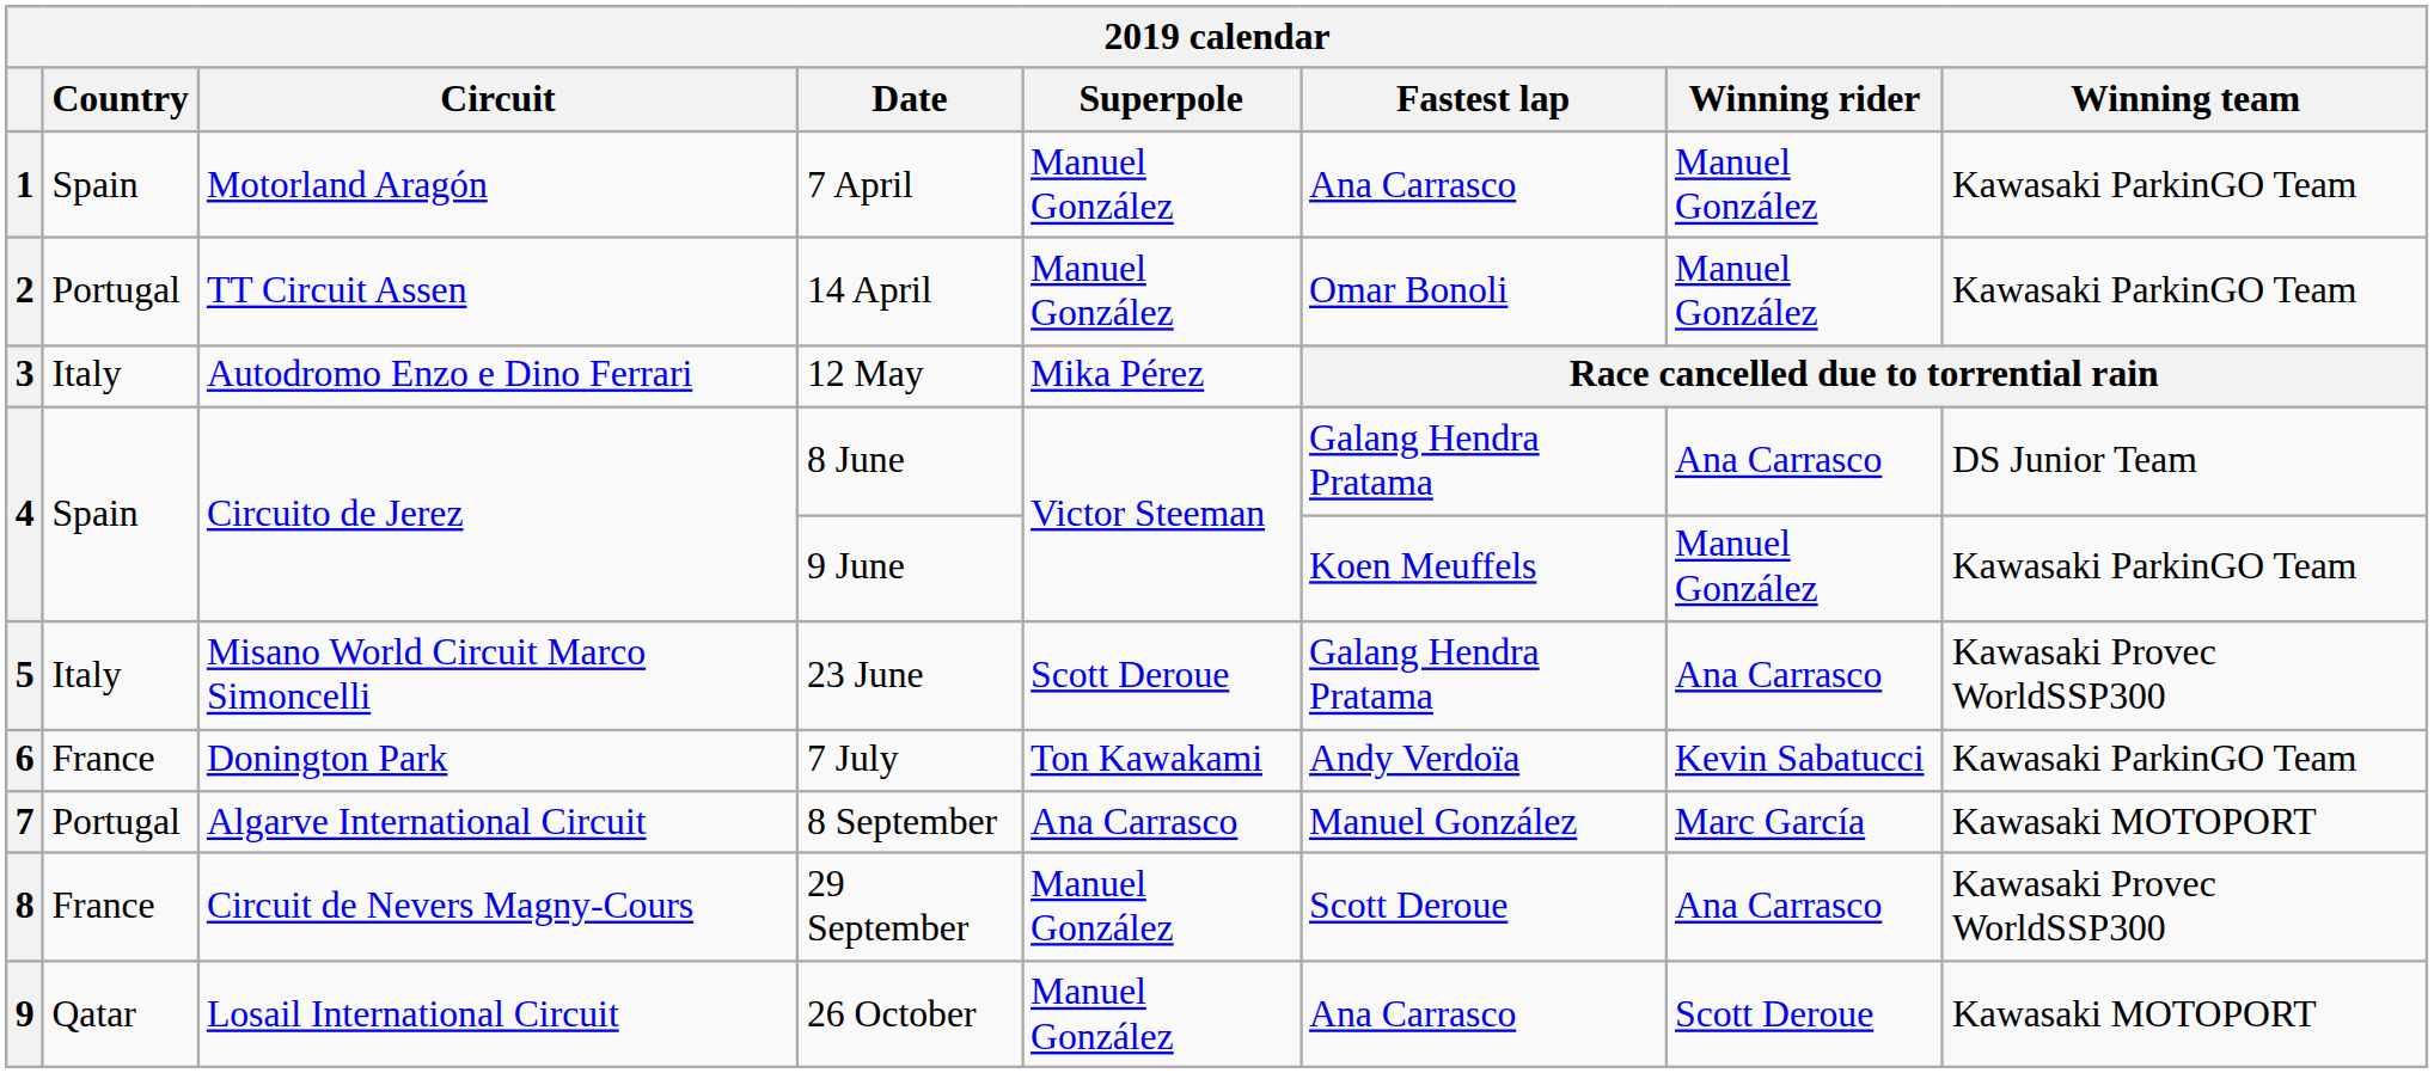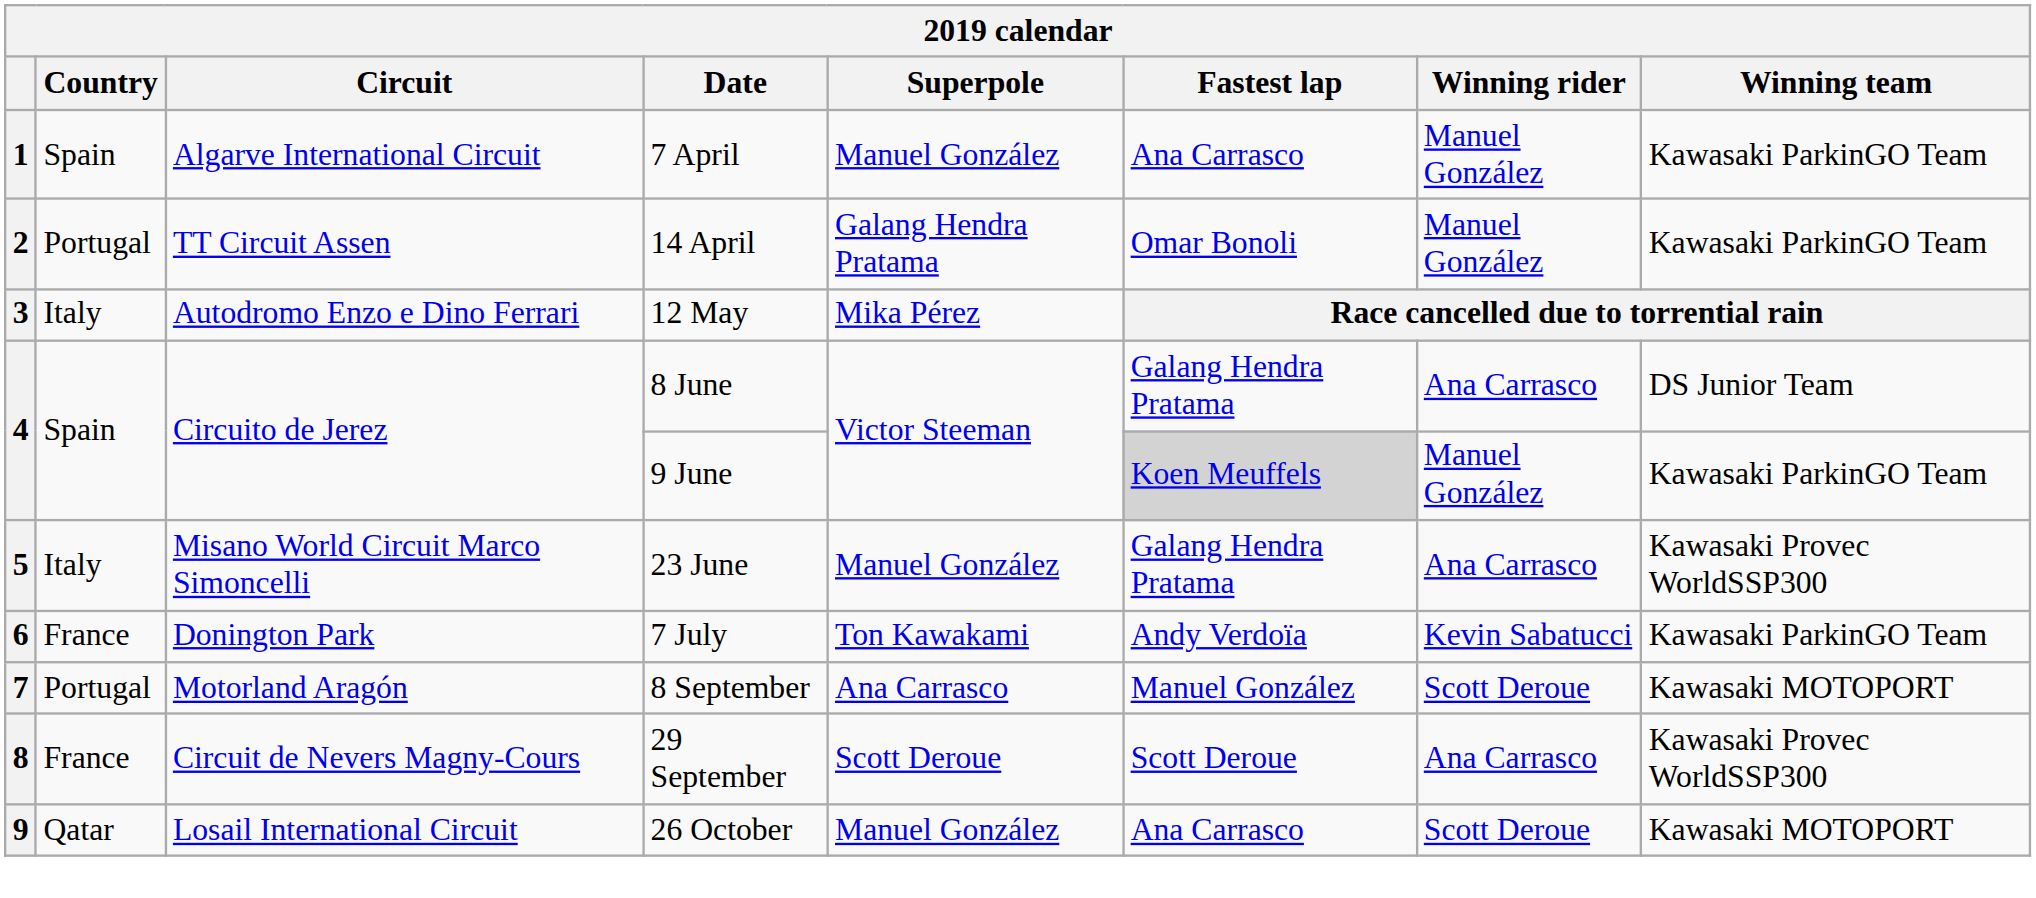1 | Circuit: Motorland Aragón -> Algarve International Circuit
2 | Superpole: Manuel González -> Galang Hendra Pratama
4 / 9 June | Fastest lap: no background -> lightgrey background
5 | Superpole: Scott Deroue -> Manuel González
7 | Circuit: Algarve International Circuit -> Motorland Aragón
7 | Winning rider: Marc García -> Scott Deroue
8 | Superpole: Manuel González -> Scott Deroue
